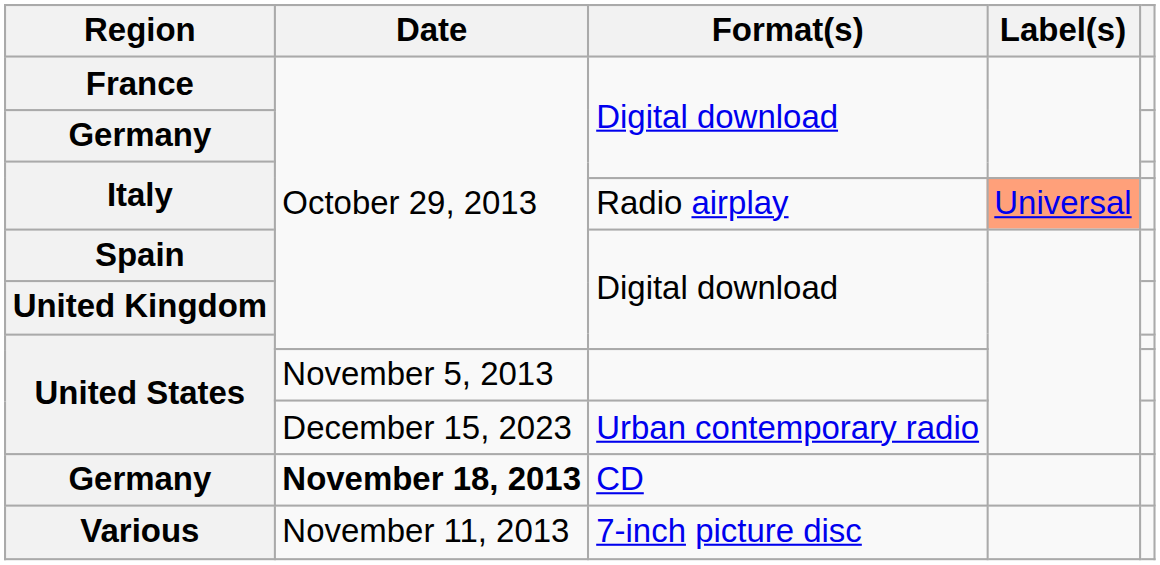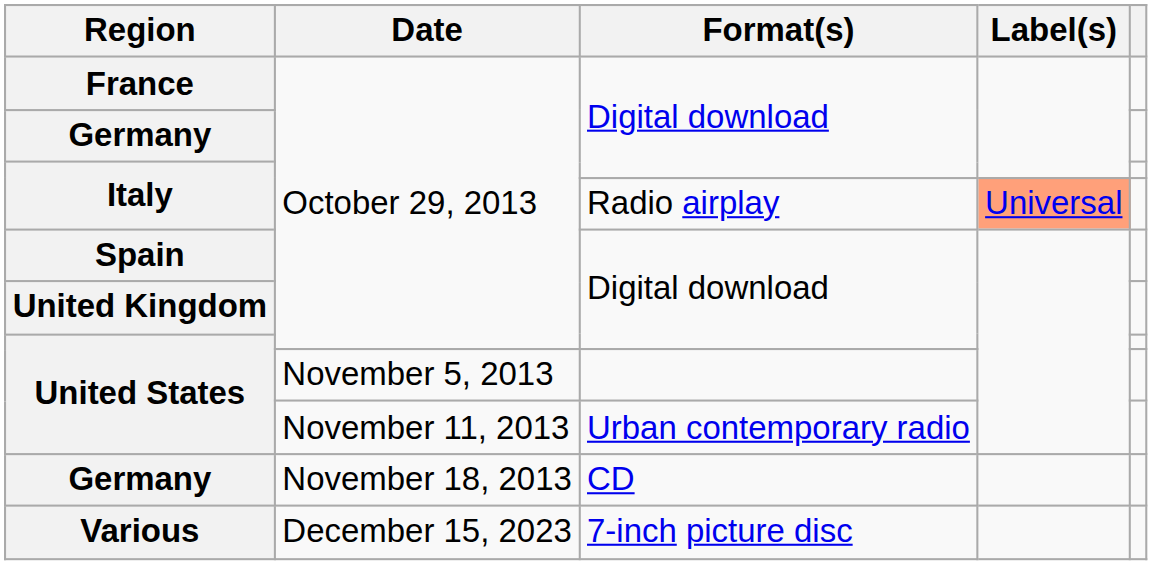United States / Urban contemporary radio | Date: December 15, 2023 -> November 11, 2013
Germany / CD | Date: bold -> normal
Various | Date: November 11, 2013 -> December 15, 2023
